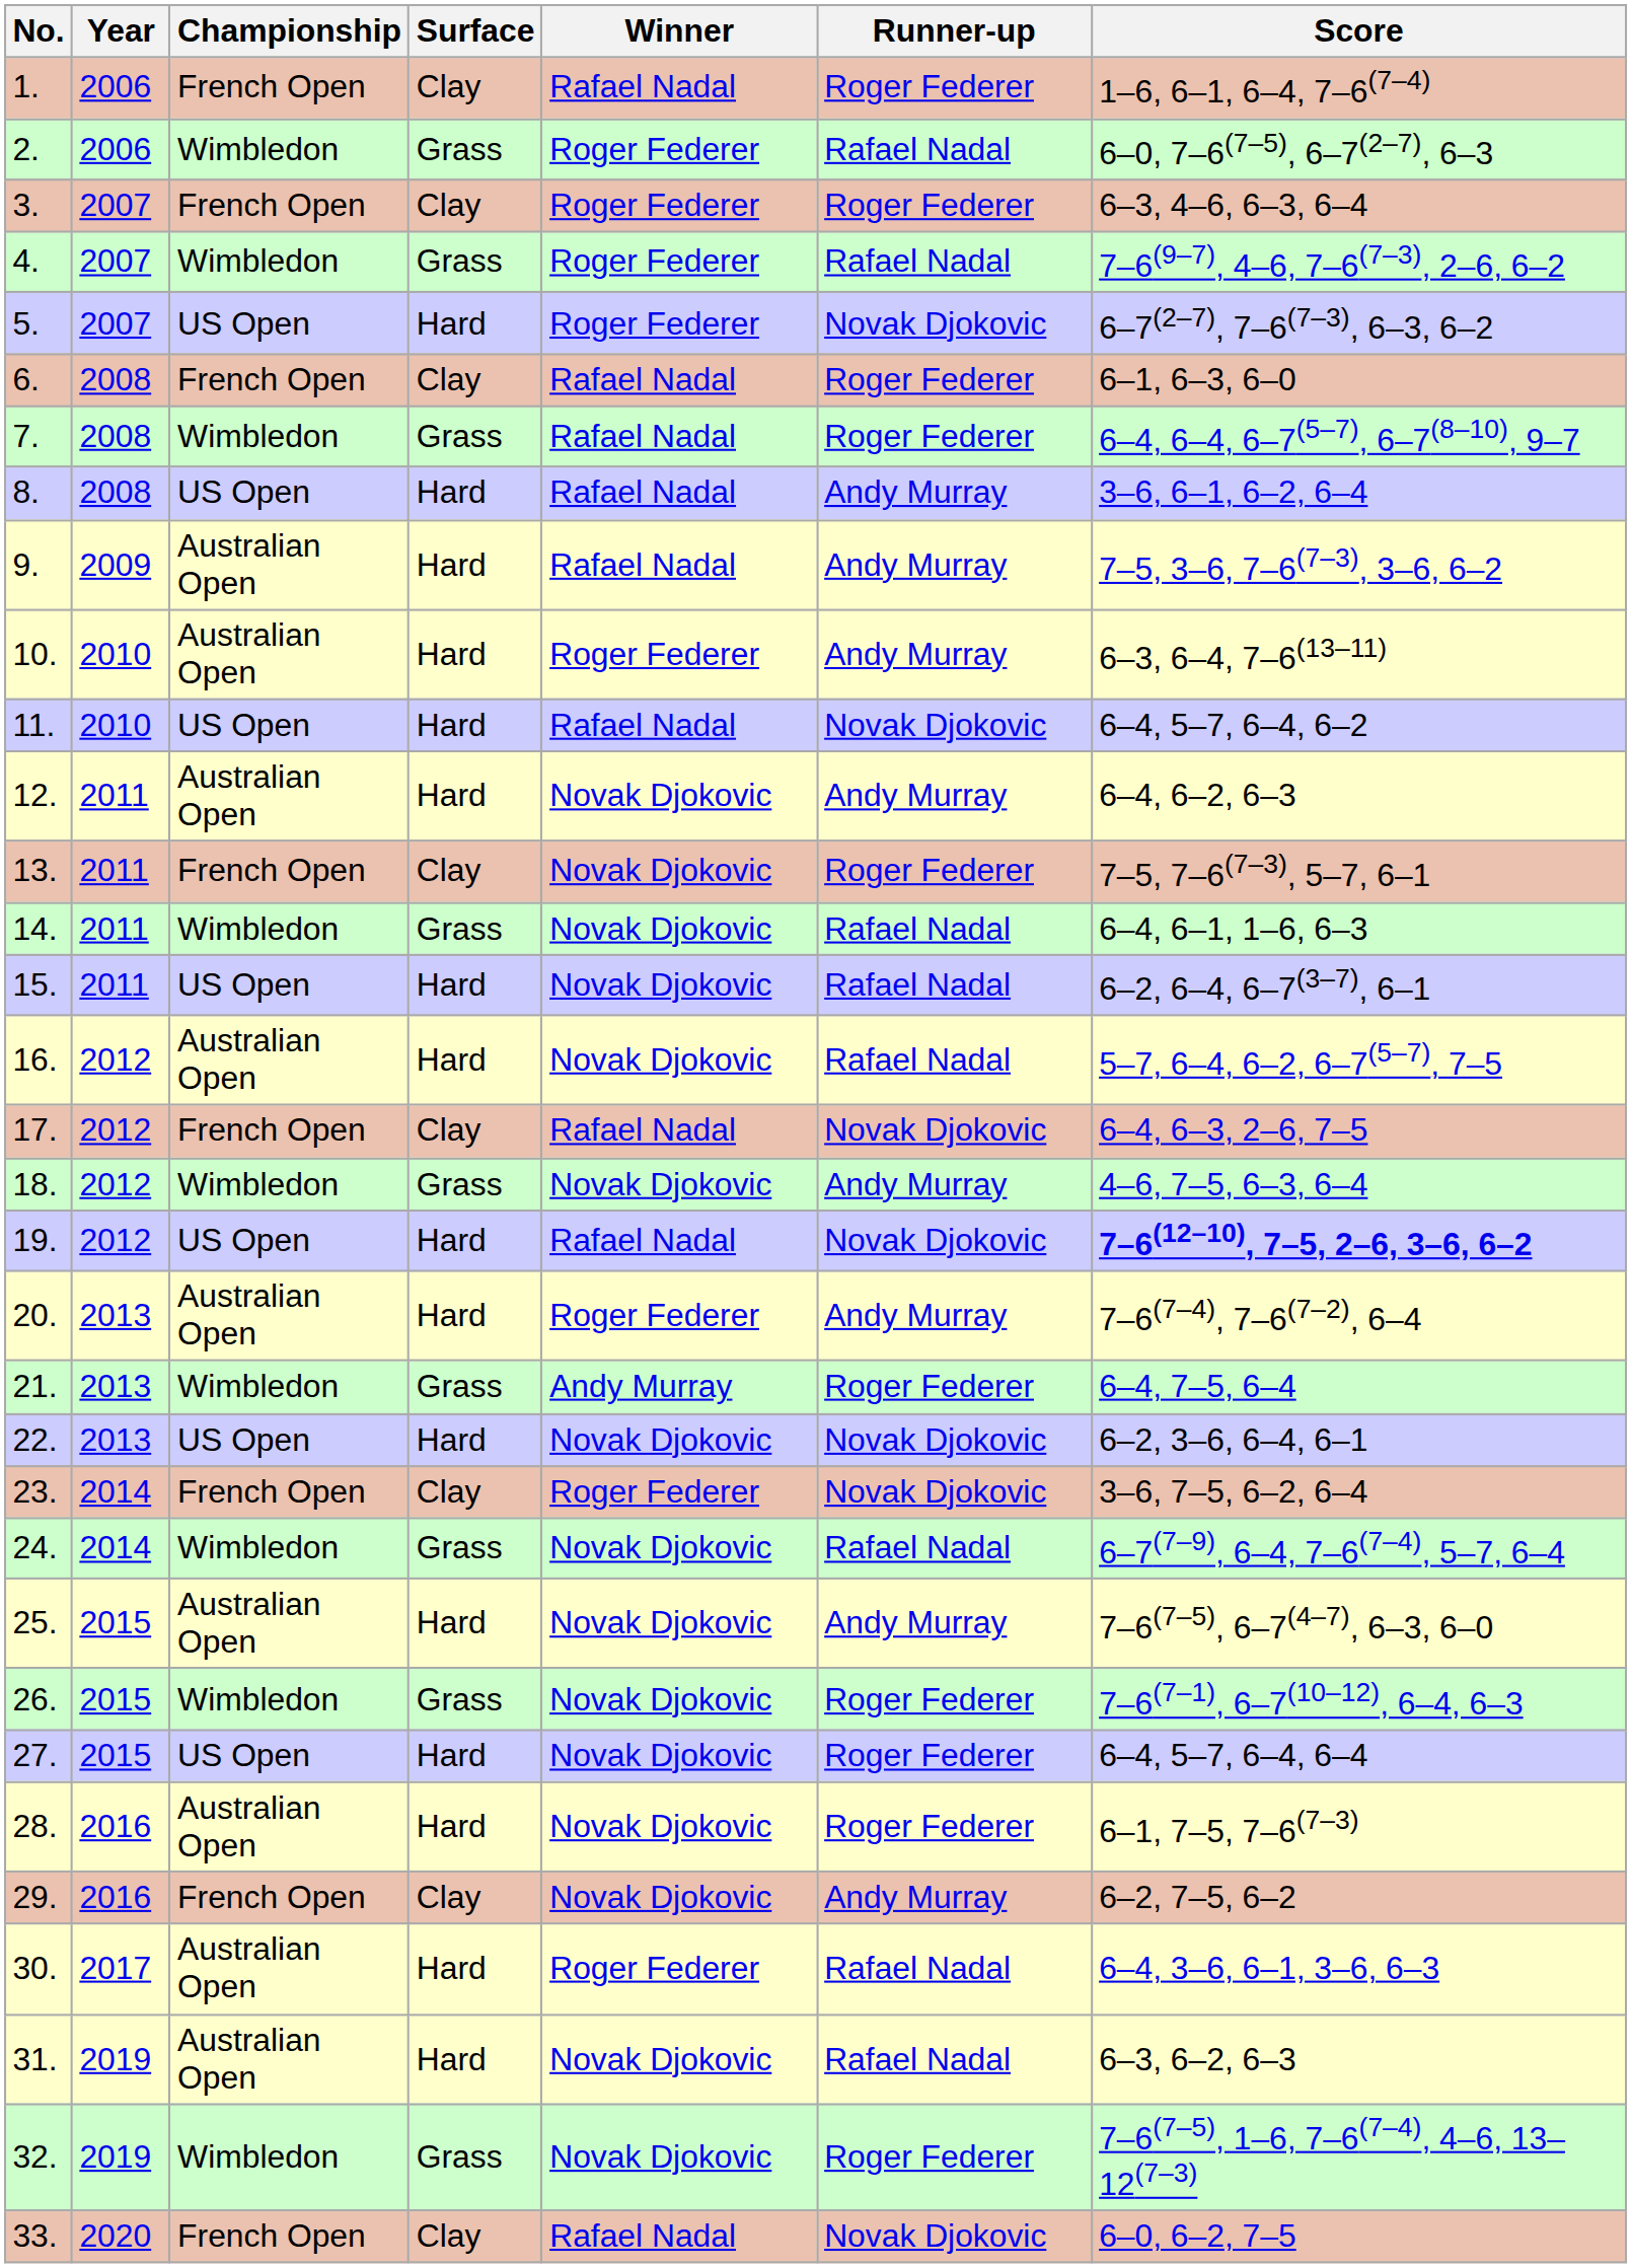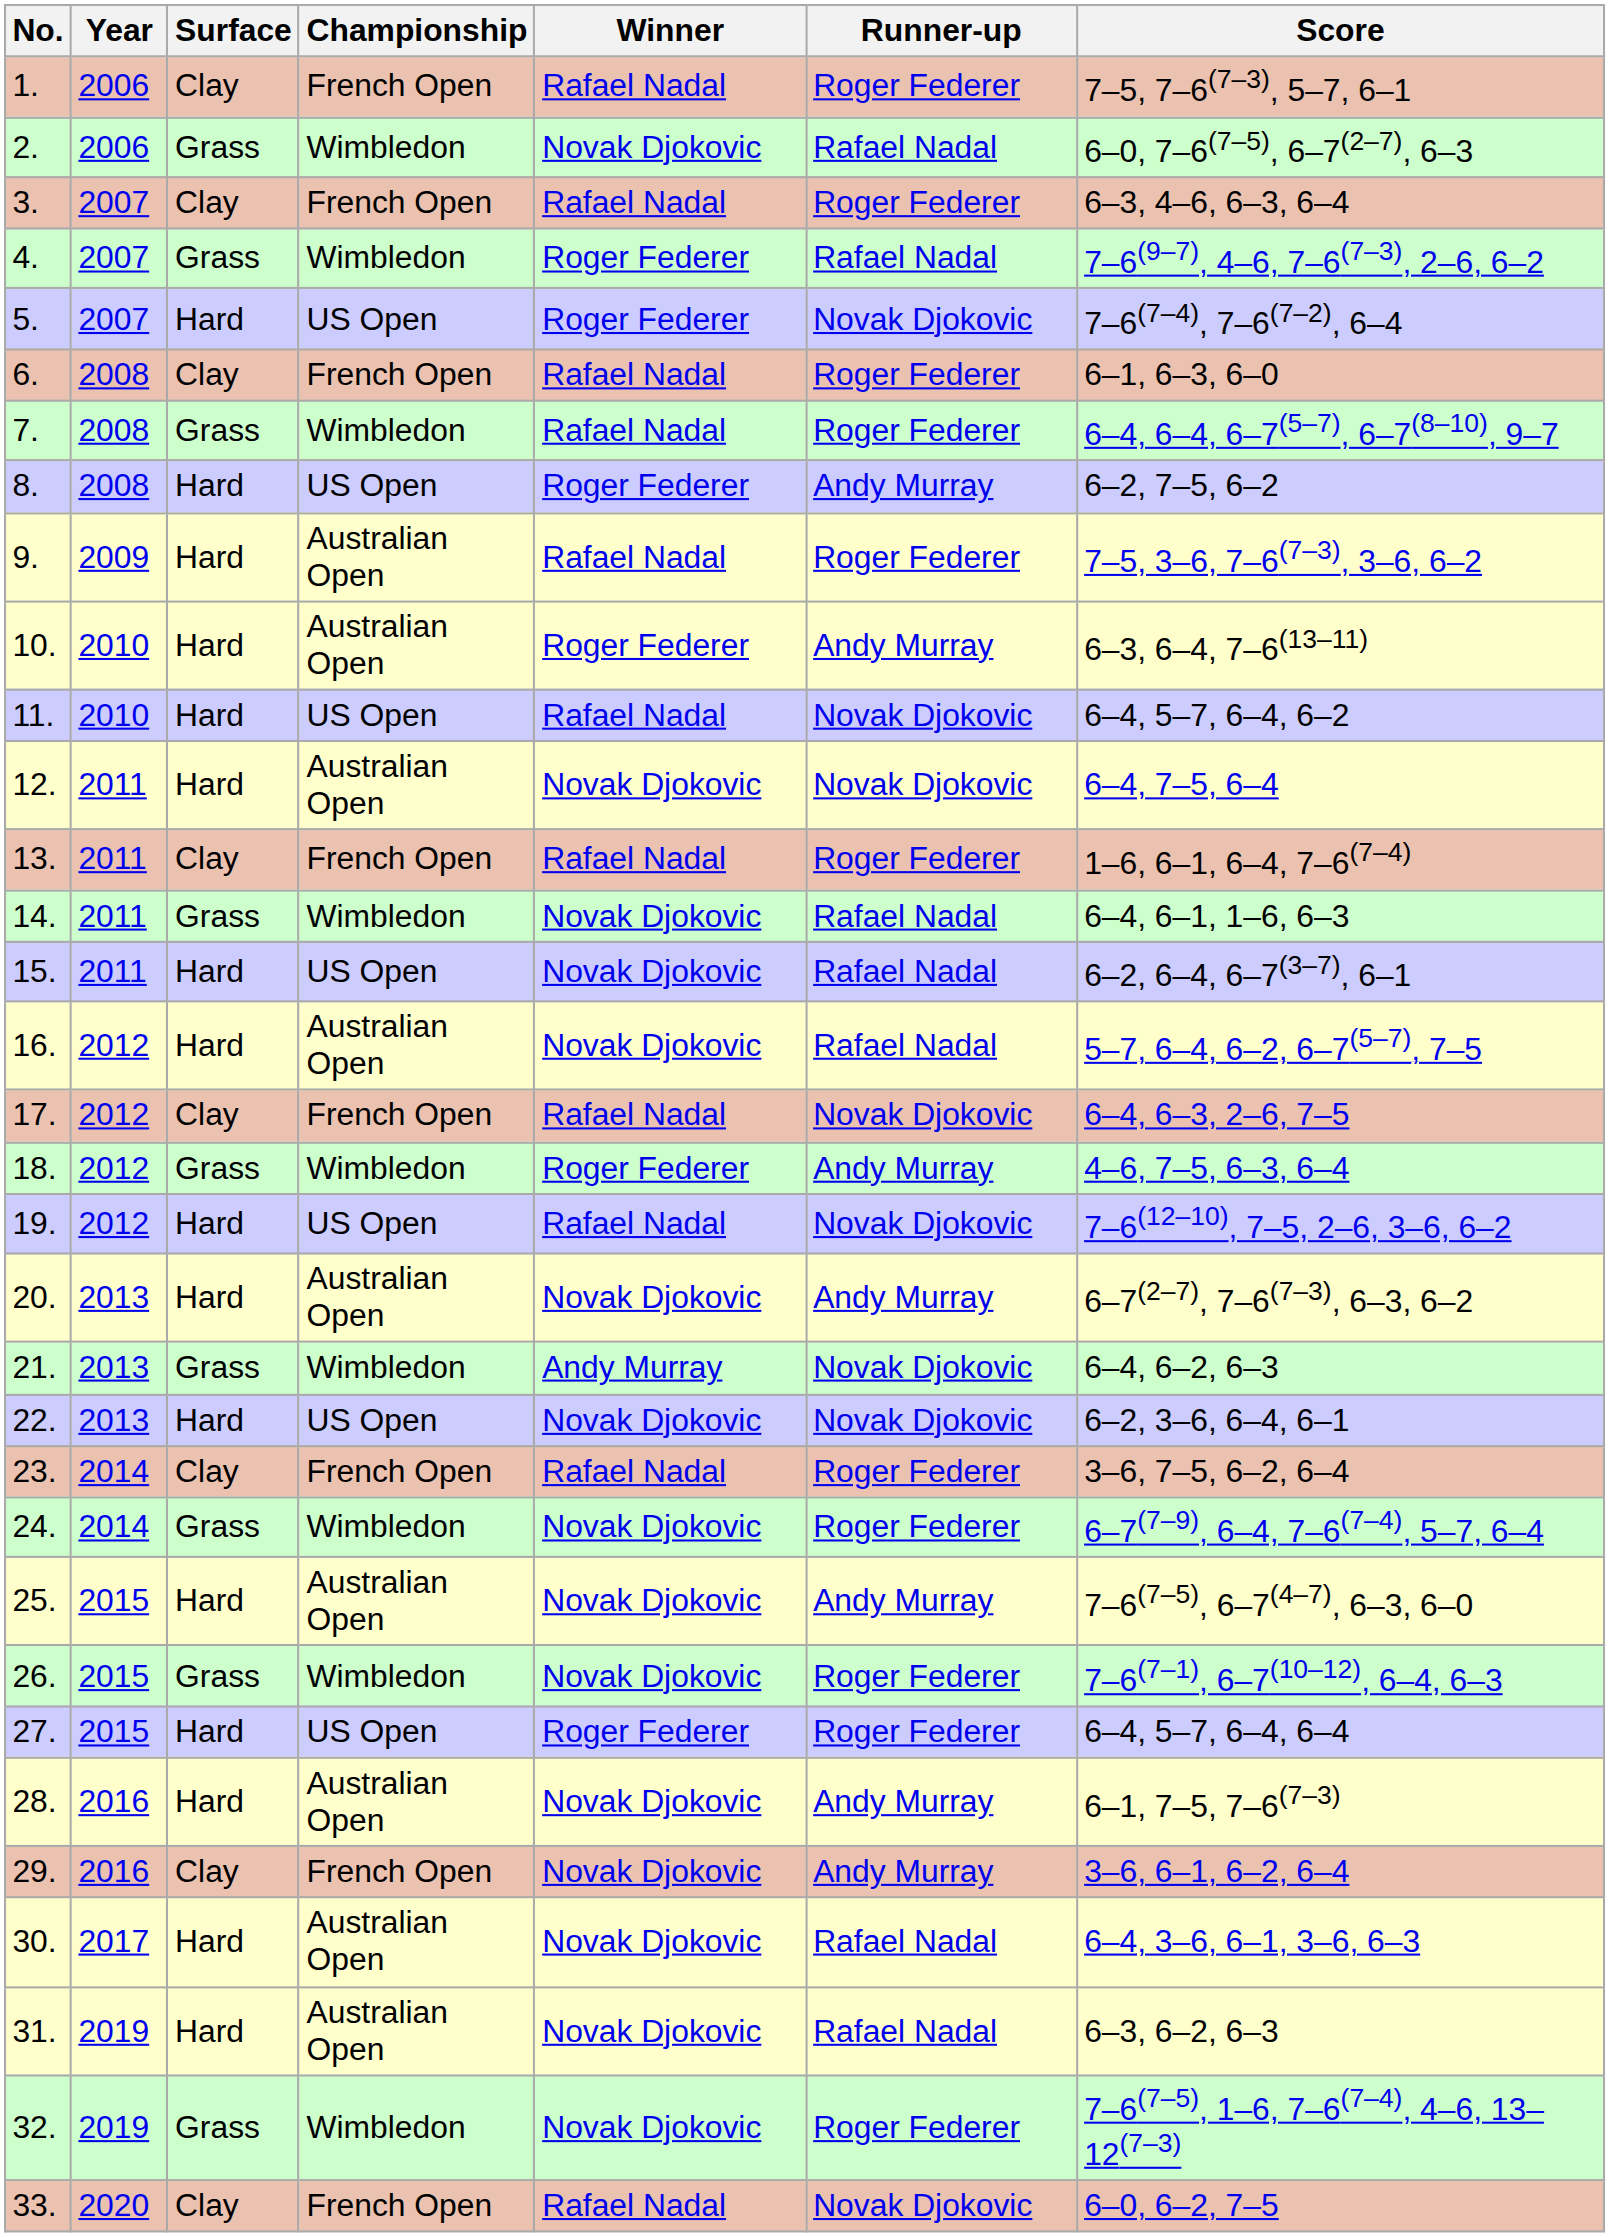columns swapped: Championship <-> Surface
1. | Score: 1–6, 6–1, 6–4, 7–6(7–4) -> 7–5, 7–6(7–3), 5–7, 6–1
2. | Winner: Roger Federer -> Novak Djokovic
3. | Winner: Roger Federer -> Rafael Nadal
5. | Score: 6–7(2–7), 7–6(7–3), 6–3, 6–2 -> 7–6(7–4), 7–6(7–2), 6–4
8. | Winner: Rafael Nadal -> Roger Federer
8. | Score: 3–6, 6–1, 6–2, 6–4 -> 6–2, 7–5, 6–2
9. | Runner-up: Andy Murray -> Roger Federer
12. | Runner-up: Andy Murray -> Novak Djokovic
12. | Score: 6–4, 6–2, 6–3 -> 6–4, 7–5, 6–4
13. | Winner: Novak Djokovic -> Rafael Nadal
13. | Score: 7–5, 7–6(7–3), 5–7, 6–1 -> 1–6, 6–1, 6–4, 7–6(7–4)
18. | Winner: Novak Djokovic -> Roger Federer
19. | Score: bold -> normal
20. | Winner: Roger Federer -> Novak Djokovic
20. | Score: 7–6(7–4), 7–6(7–2), 6–4 -> 6–7(2–7), 7–6(7–3), 6–3, 6–2
21. | Runner-up: Roger Federer -> Novak Djokovic
21. | Score: 6–4, 7–5, 6–4 -> 6–4, 6–2, 6–3
23. | Winner: Roger Federer -> Rafael Nadal
23. | Runner-up: Novak Djokovic -> Roger Federer
24. | Runner-up: Rafael Nadal -> Roger Federer
27. | Winner: Novak Djokovic -> Roger Federer
28. | Runner-up: Roger Federer -> Andy Murray
29. | Score: 6–2, 7–5, 6–2 -> 3–6, 6–1, 6–2, 6–4
30. | Winner: Roger Federer -> Novak Djokovic
